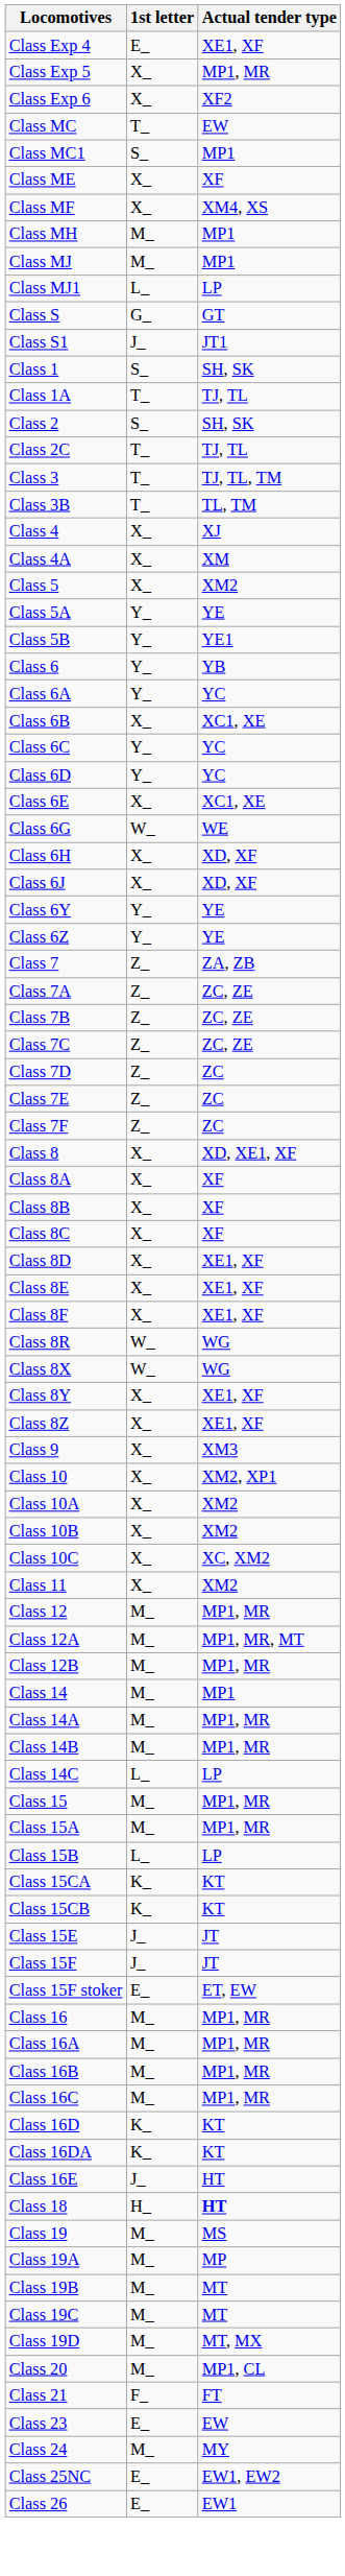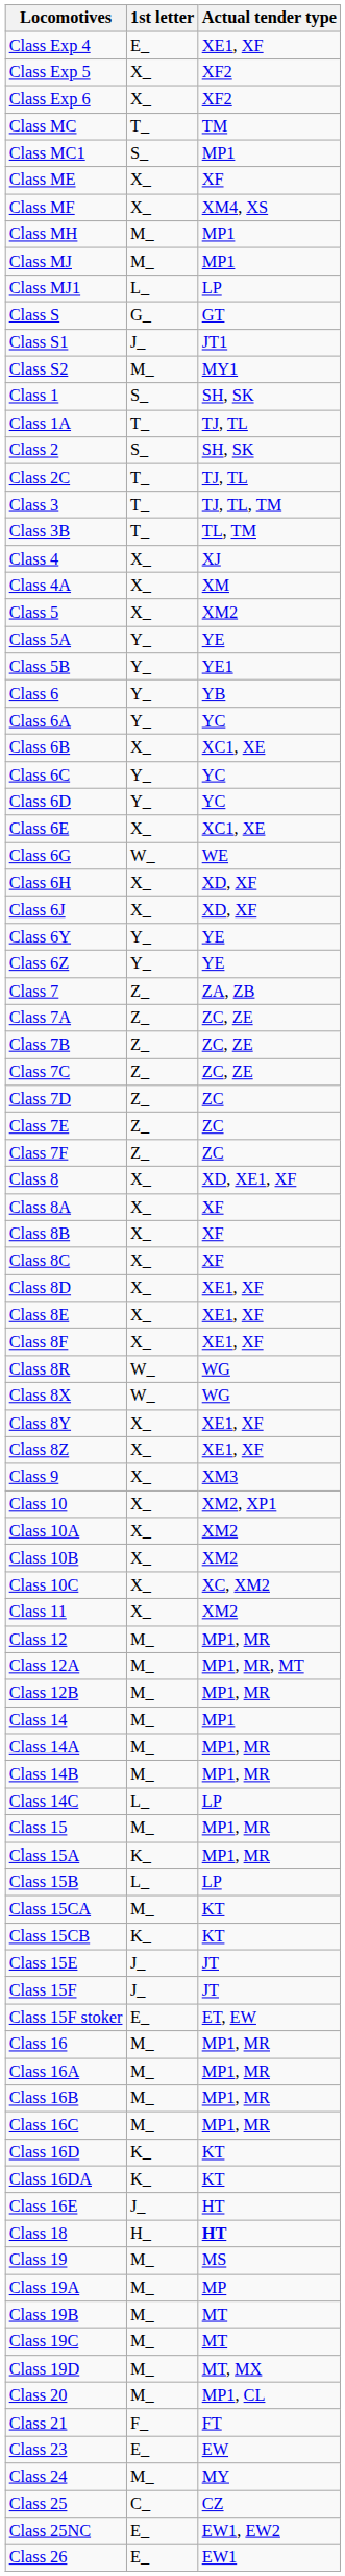Class Exp 5 | Actual tender type: MP1, MR -> XF2
Class MC | Actual tender type: EW -> TM
+ row: Class S2 | M_ | MY1
Class 15A | 1st letter: M_ -> K_
Class 15CA | 1st letter: K_ -> M_
+ row: Class 25 | C_ | CZ
